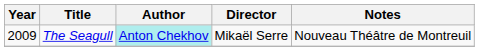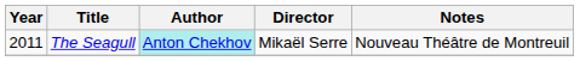The Seagull | Year: 2009 -> 2011
